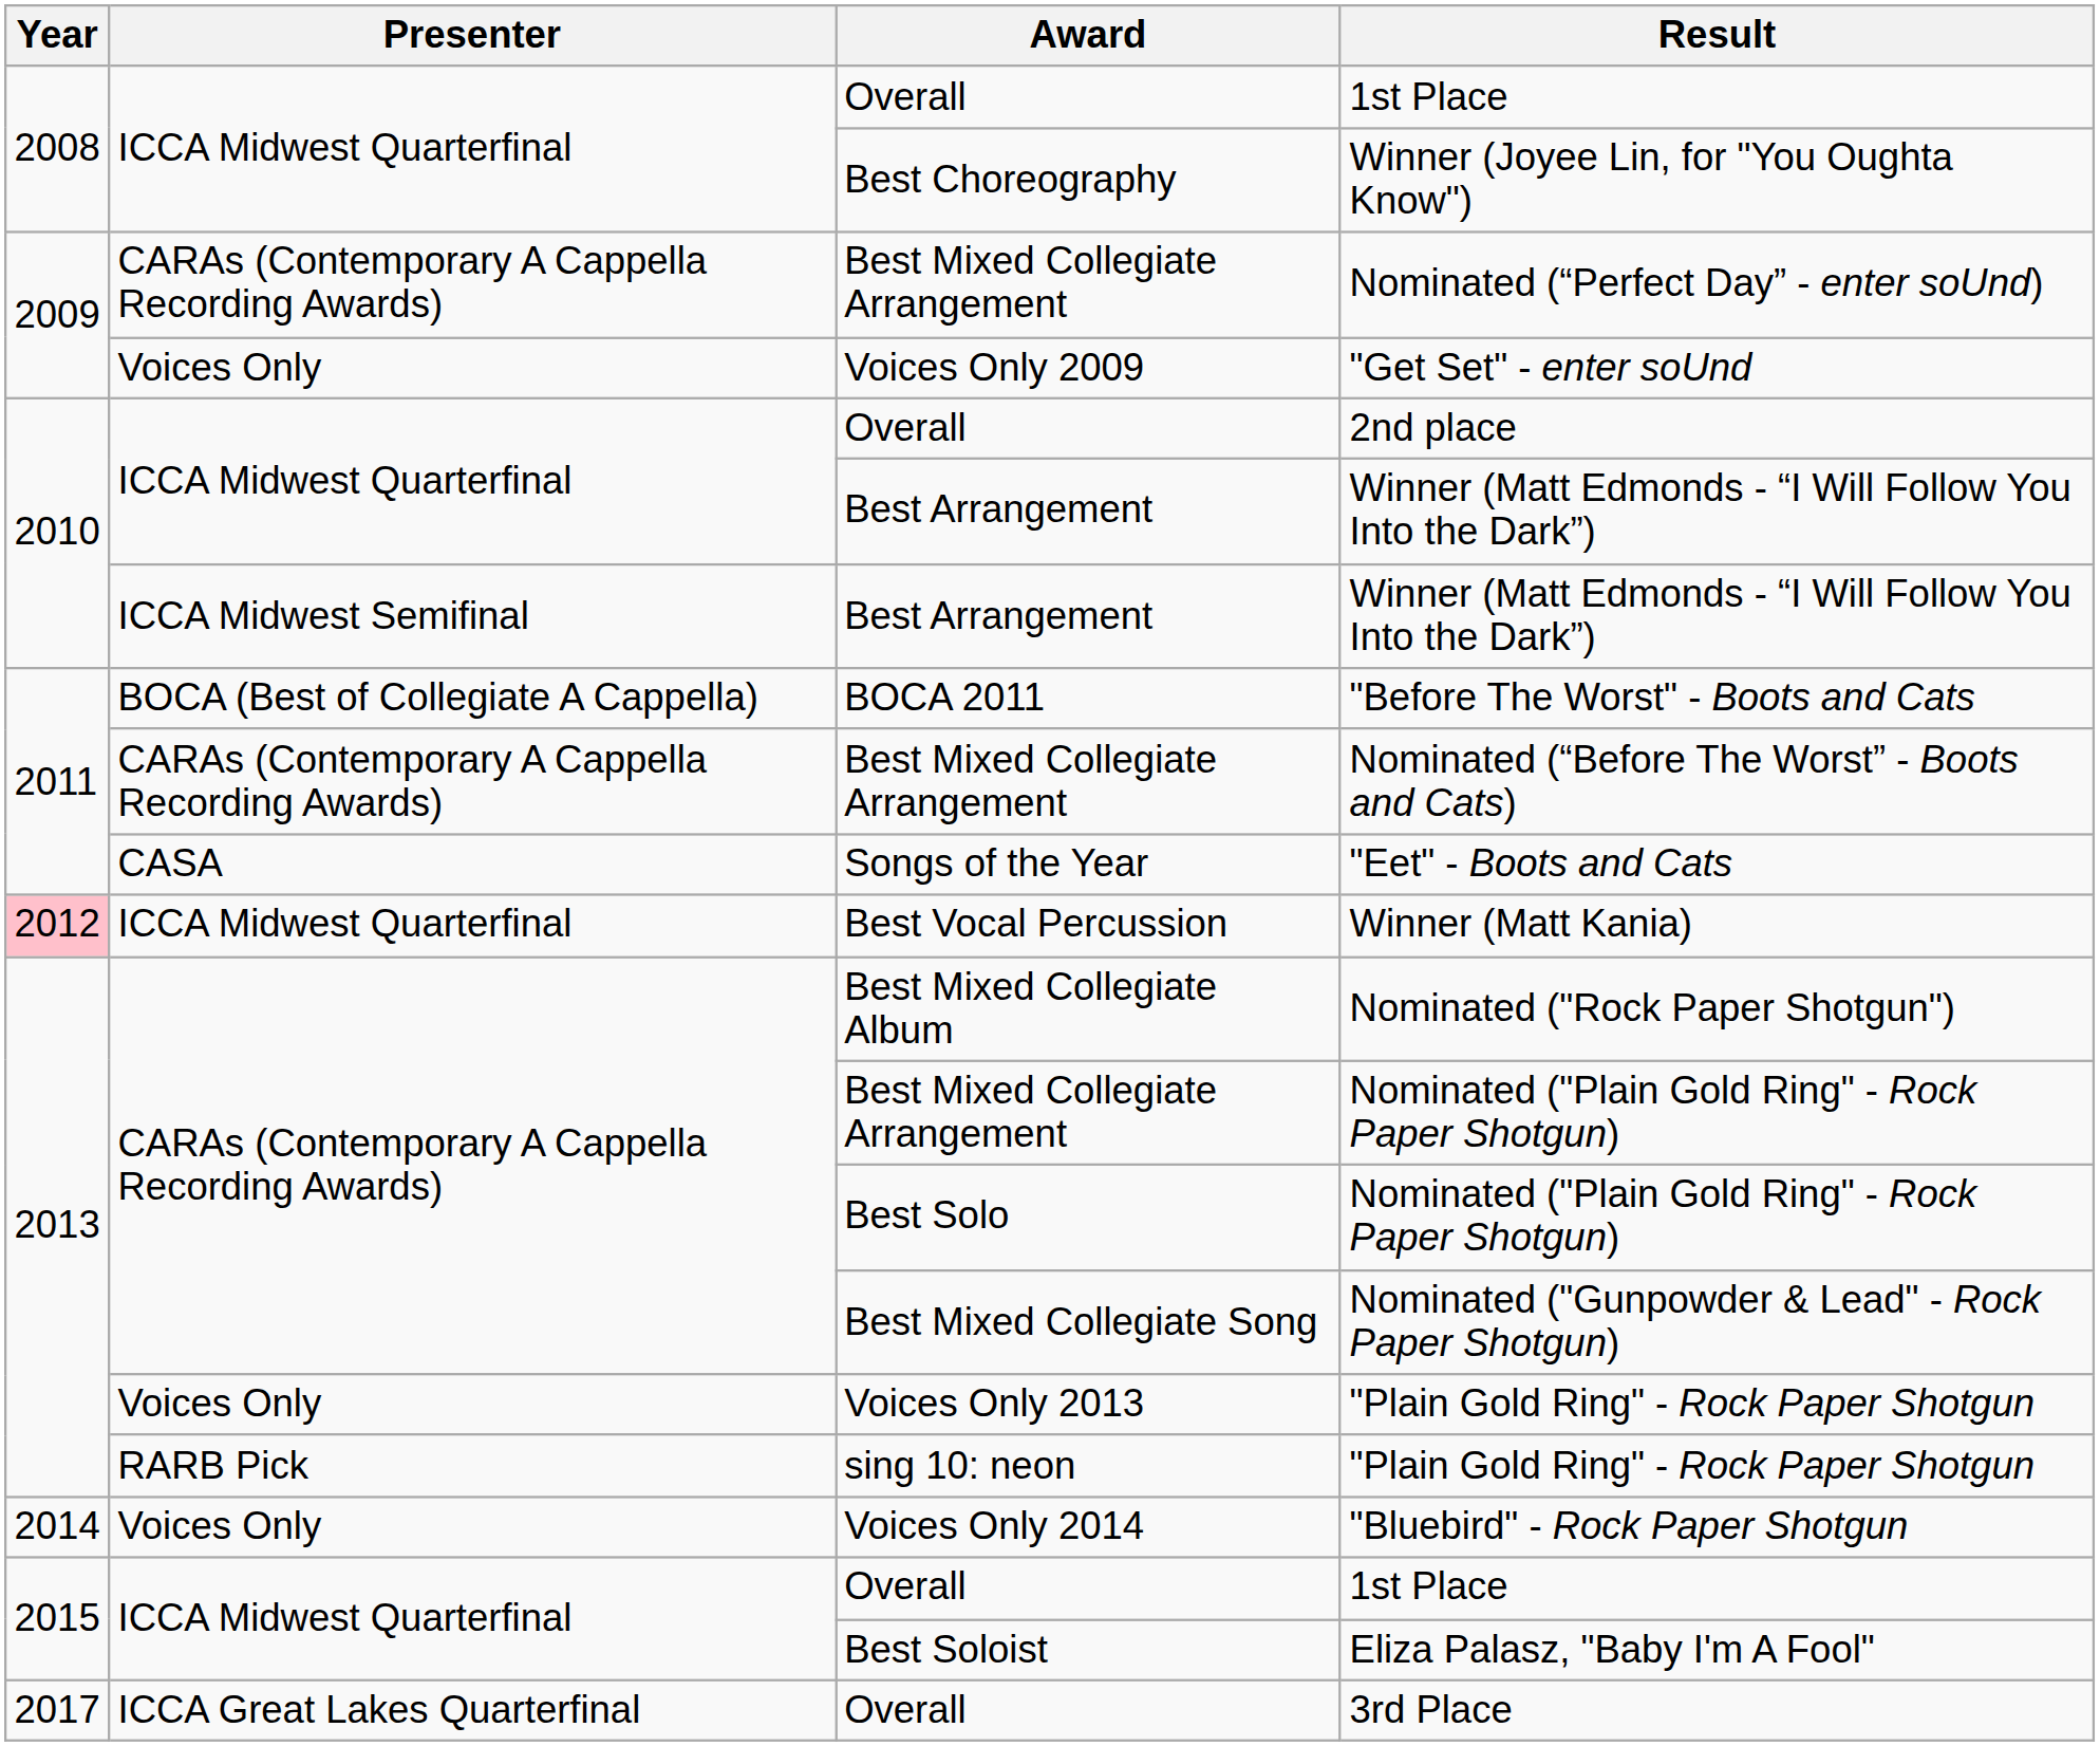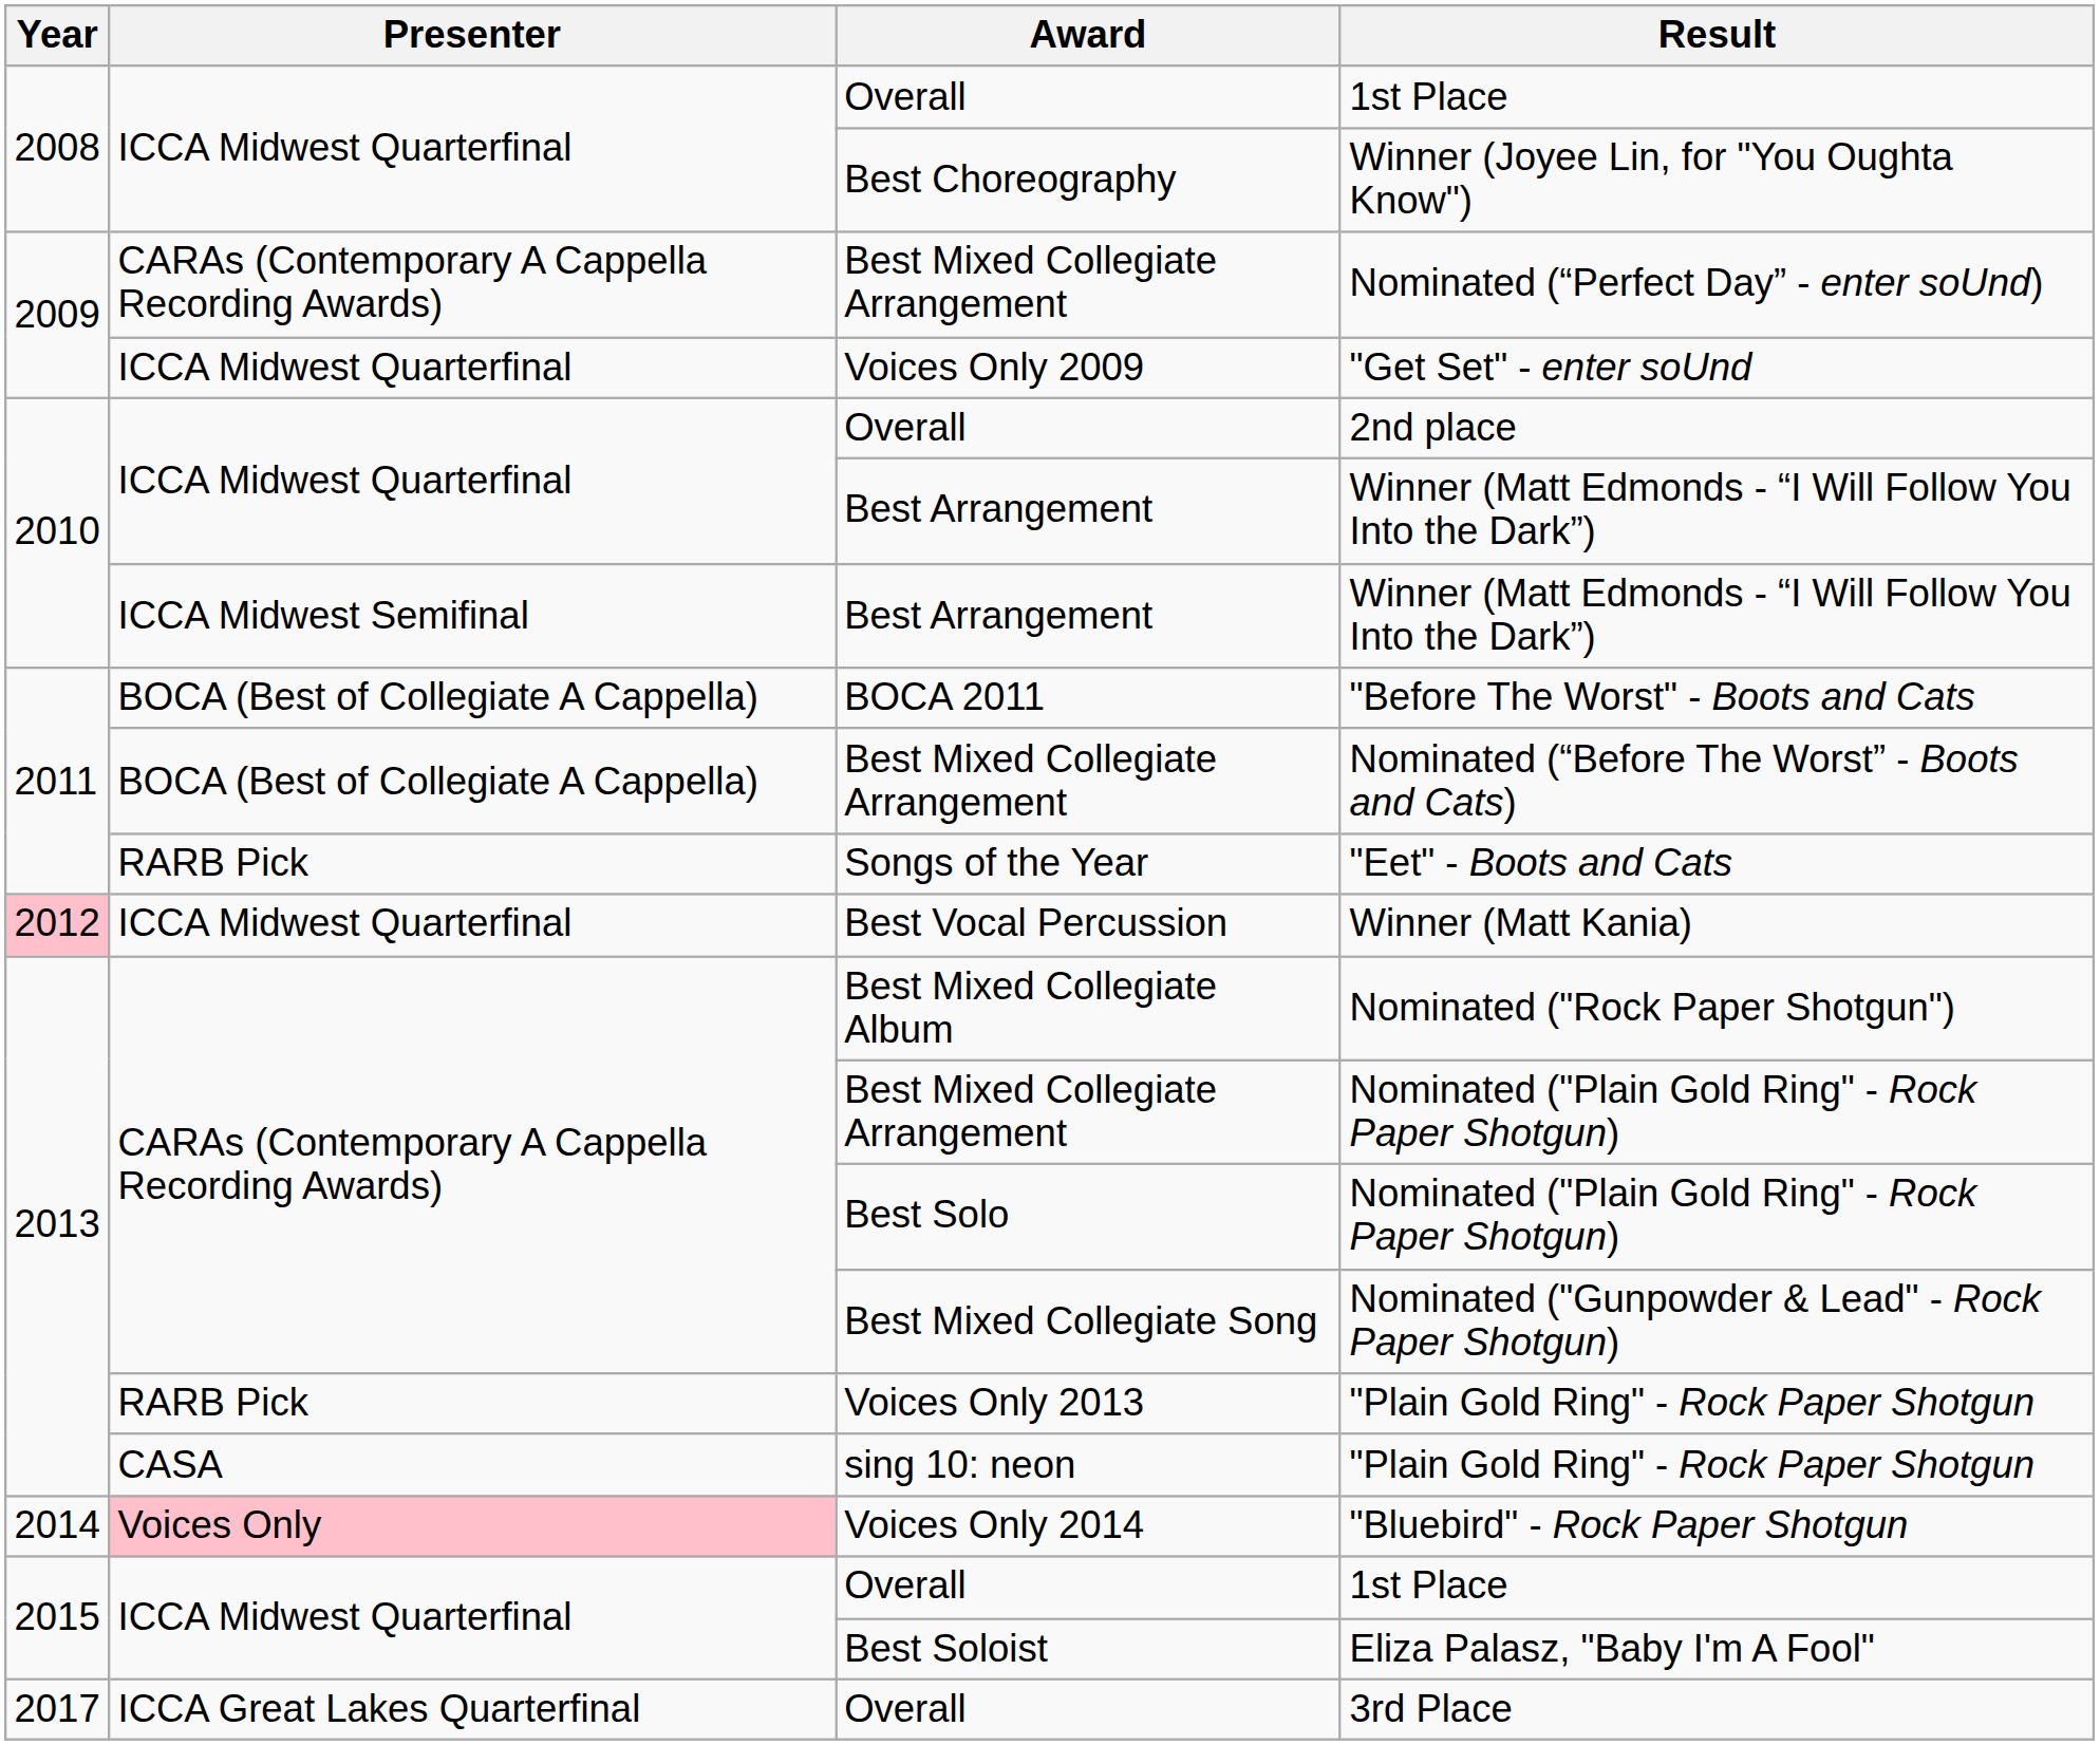"Get Set" - enter soUnd | Presenter: Voices Only -> ICCA Midwest Quarterfinal
Nominated (“Before The Worst” - Boots and Cats) | Presenter: CARAs (Contemporary A Cappella Recording Awards) -> BOCA (Best of Collegiate A Cappella)
"Eet" - Boots and Cats | Presenter: CASA -> RARB Pick
Voices Only 2013 / "Plain Gold Ring" - Rock Paper Shotgun | Presenter: Voices Only -> RARB Pick
sing 10: neon / "Plain Gold Ring" - Rock Paper Shotgun | Presenter: RARB Pick -> CASA
"Bluebird" - Rock Paper Shotgun | Presenter: no background -> pink background
